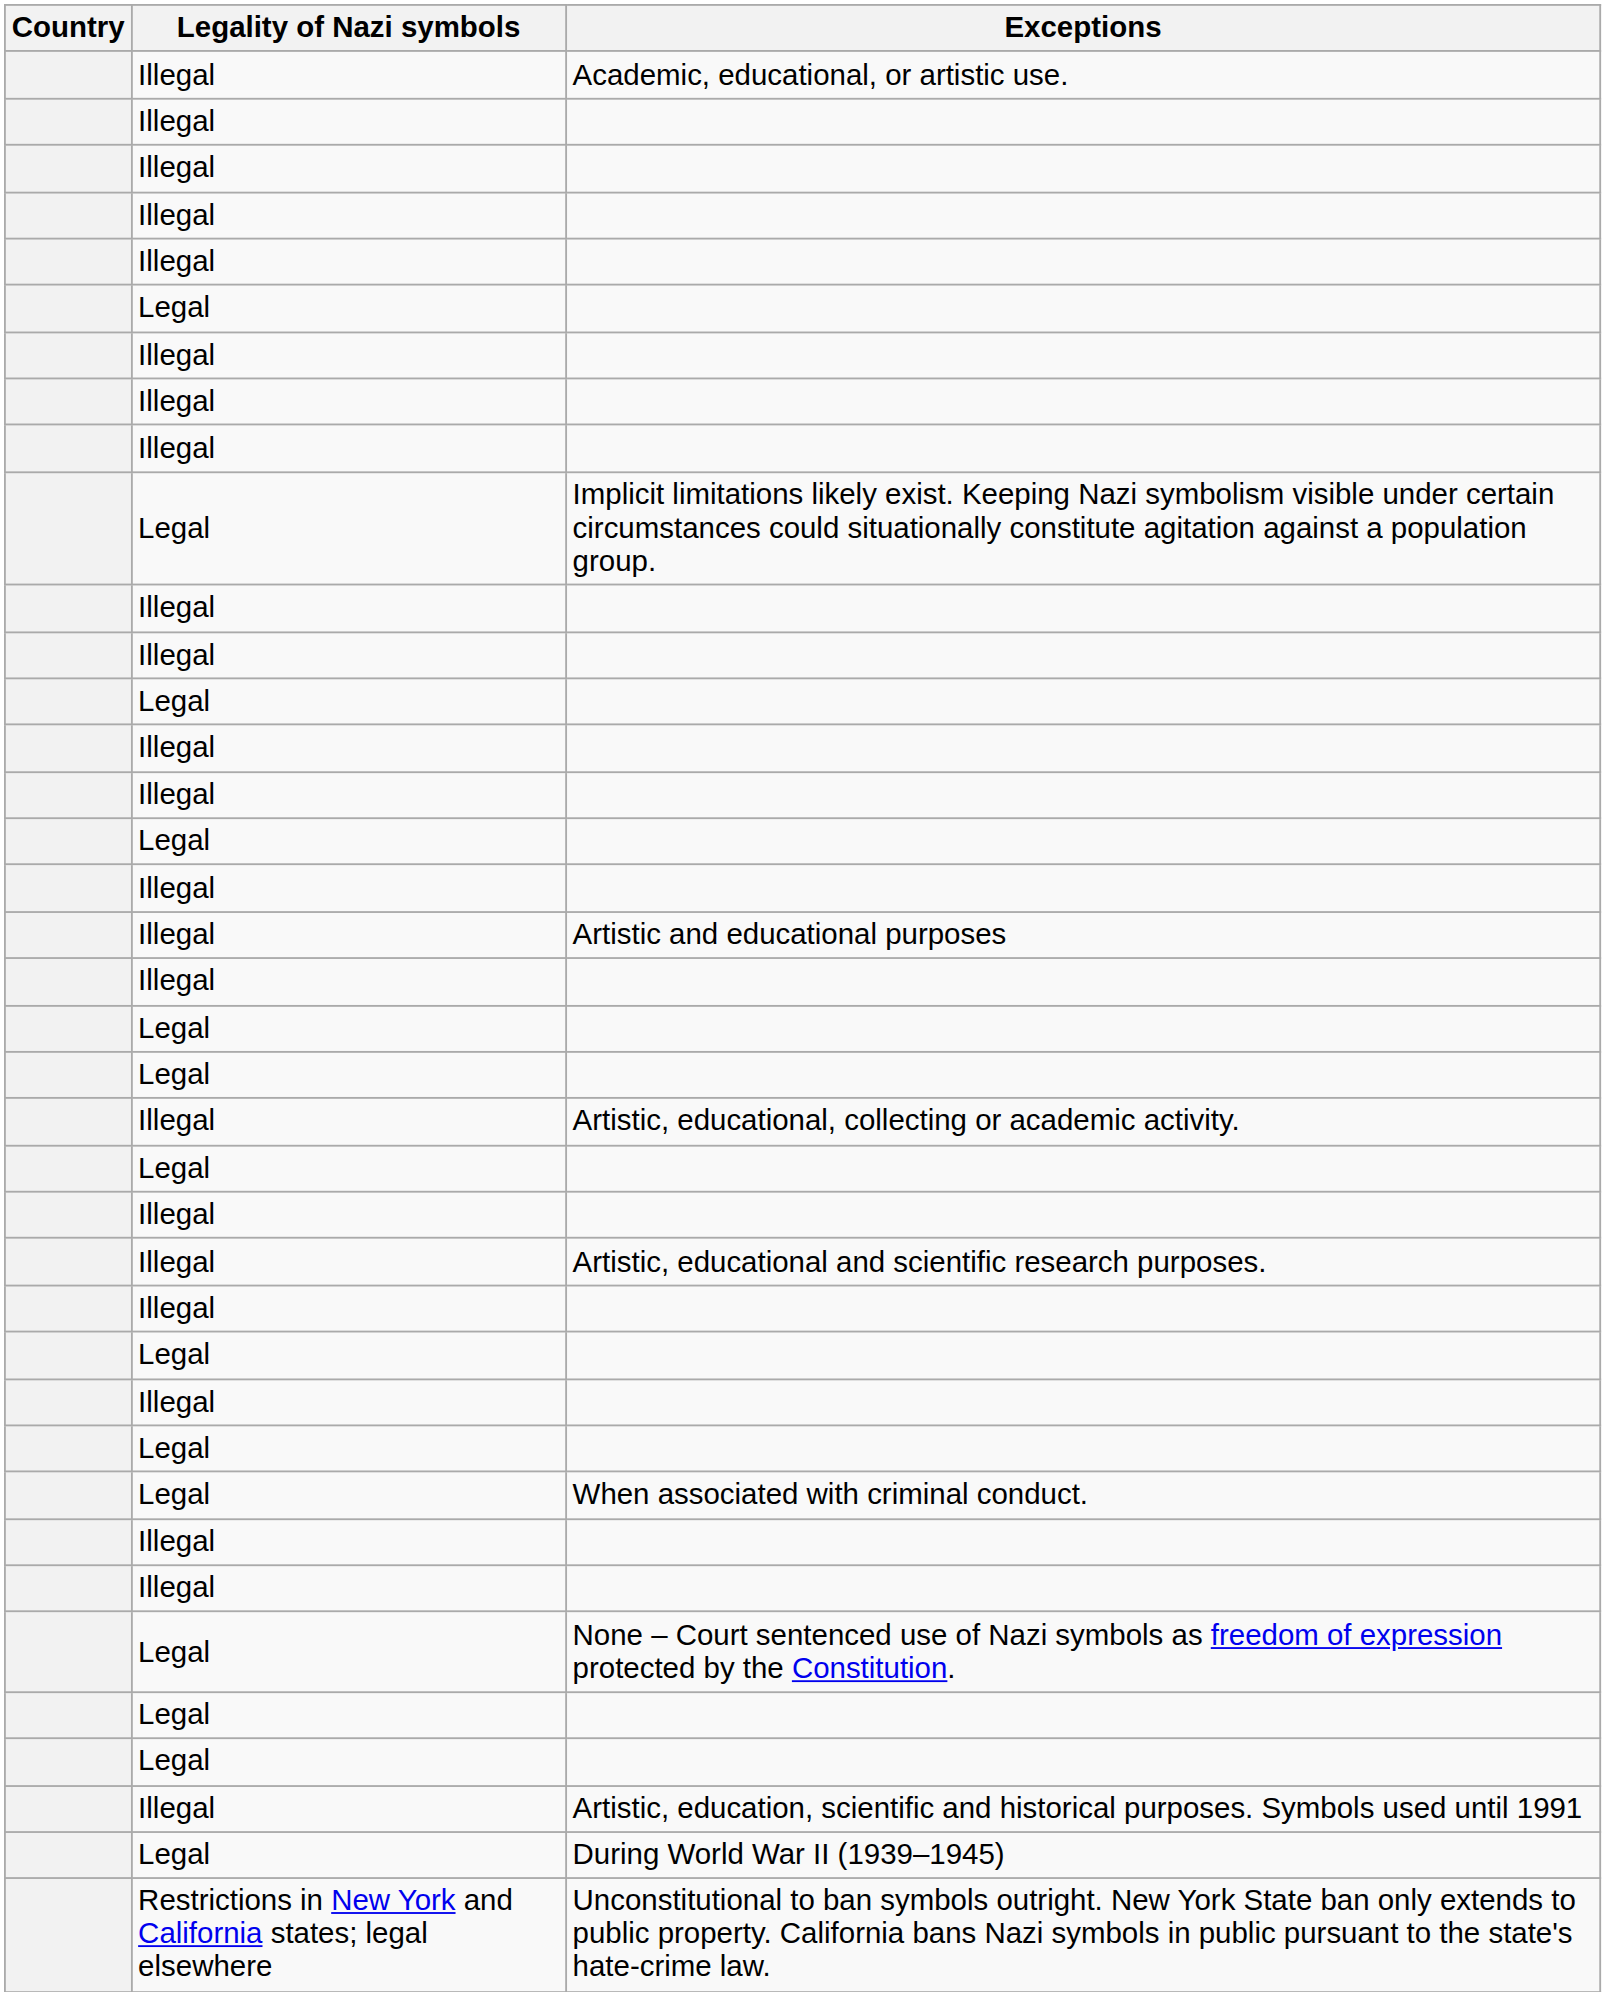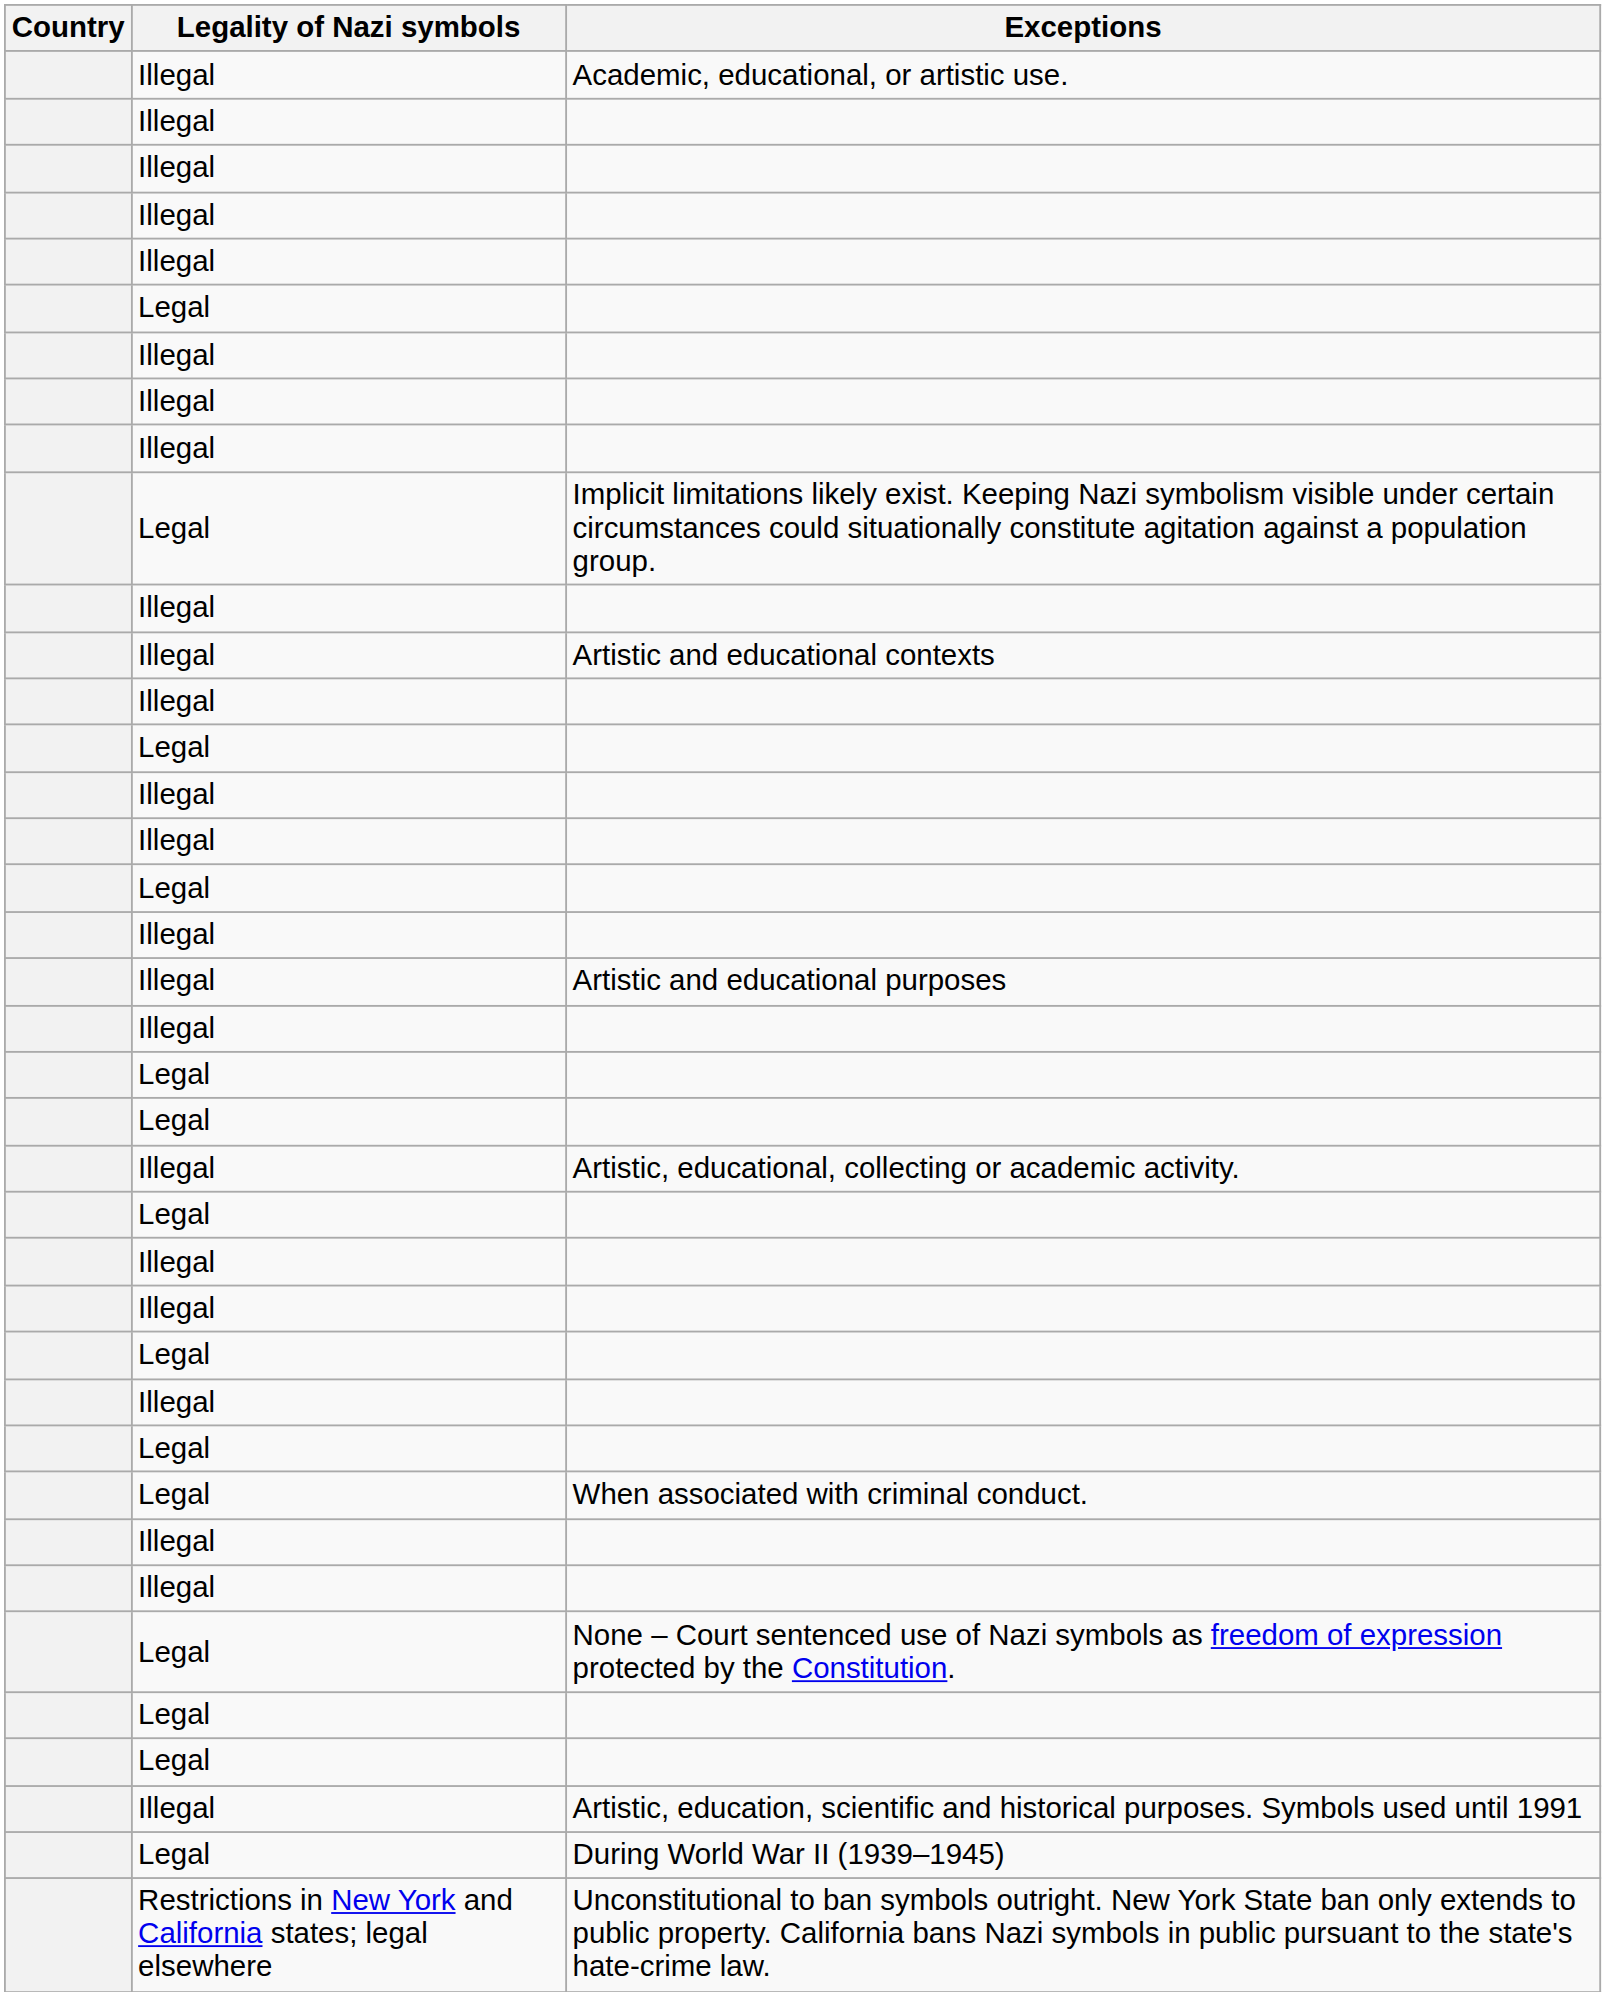+ row: Illegal | Artistic and educational contexts
- row: Illegal | Artistic, educational and scientific research purposes.
